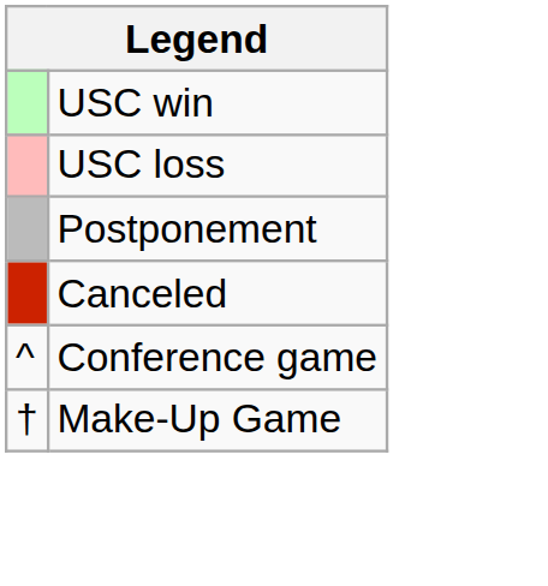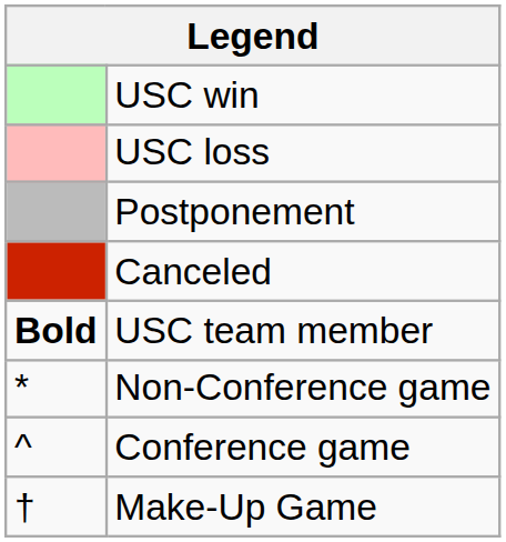+ row: Bold | USC team member
+ row: * | Non-Conference game
